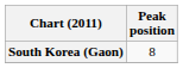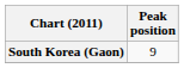South Korea (Gaon) | Peak position: 8 -> 9
